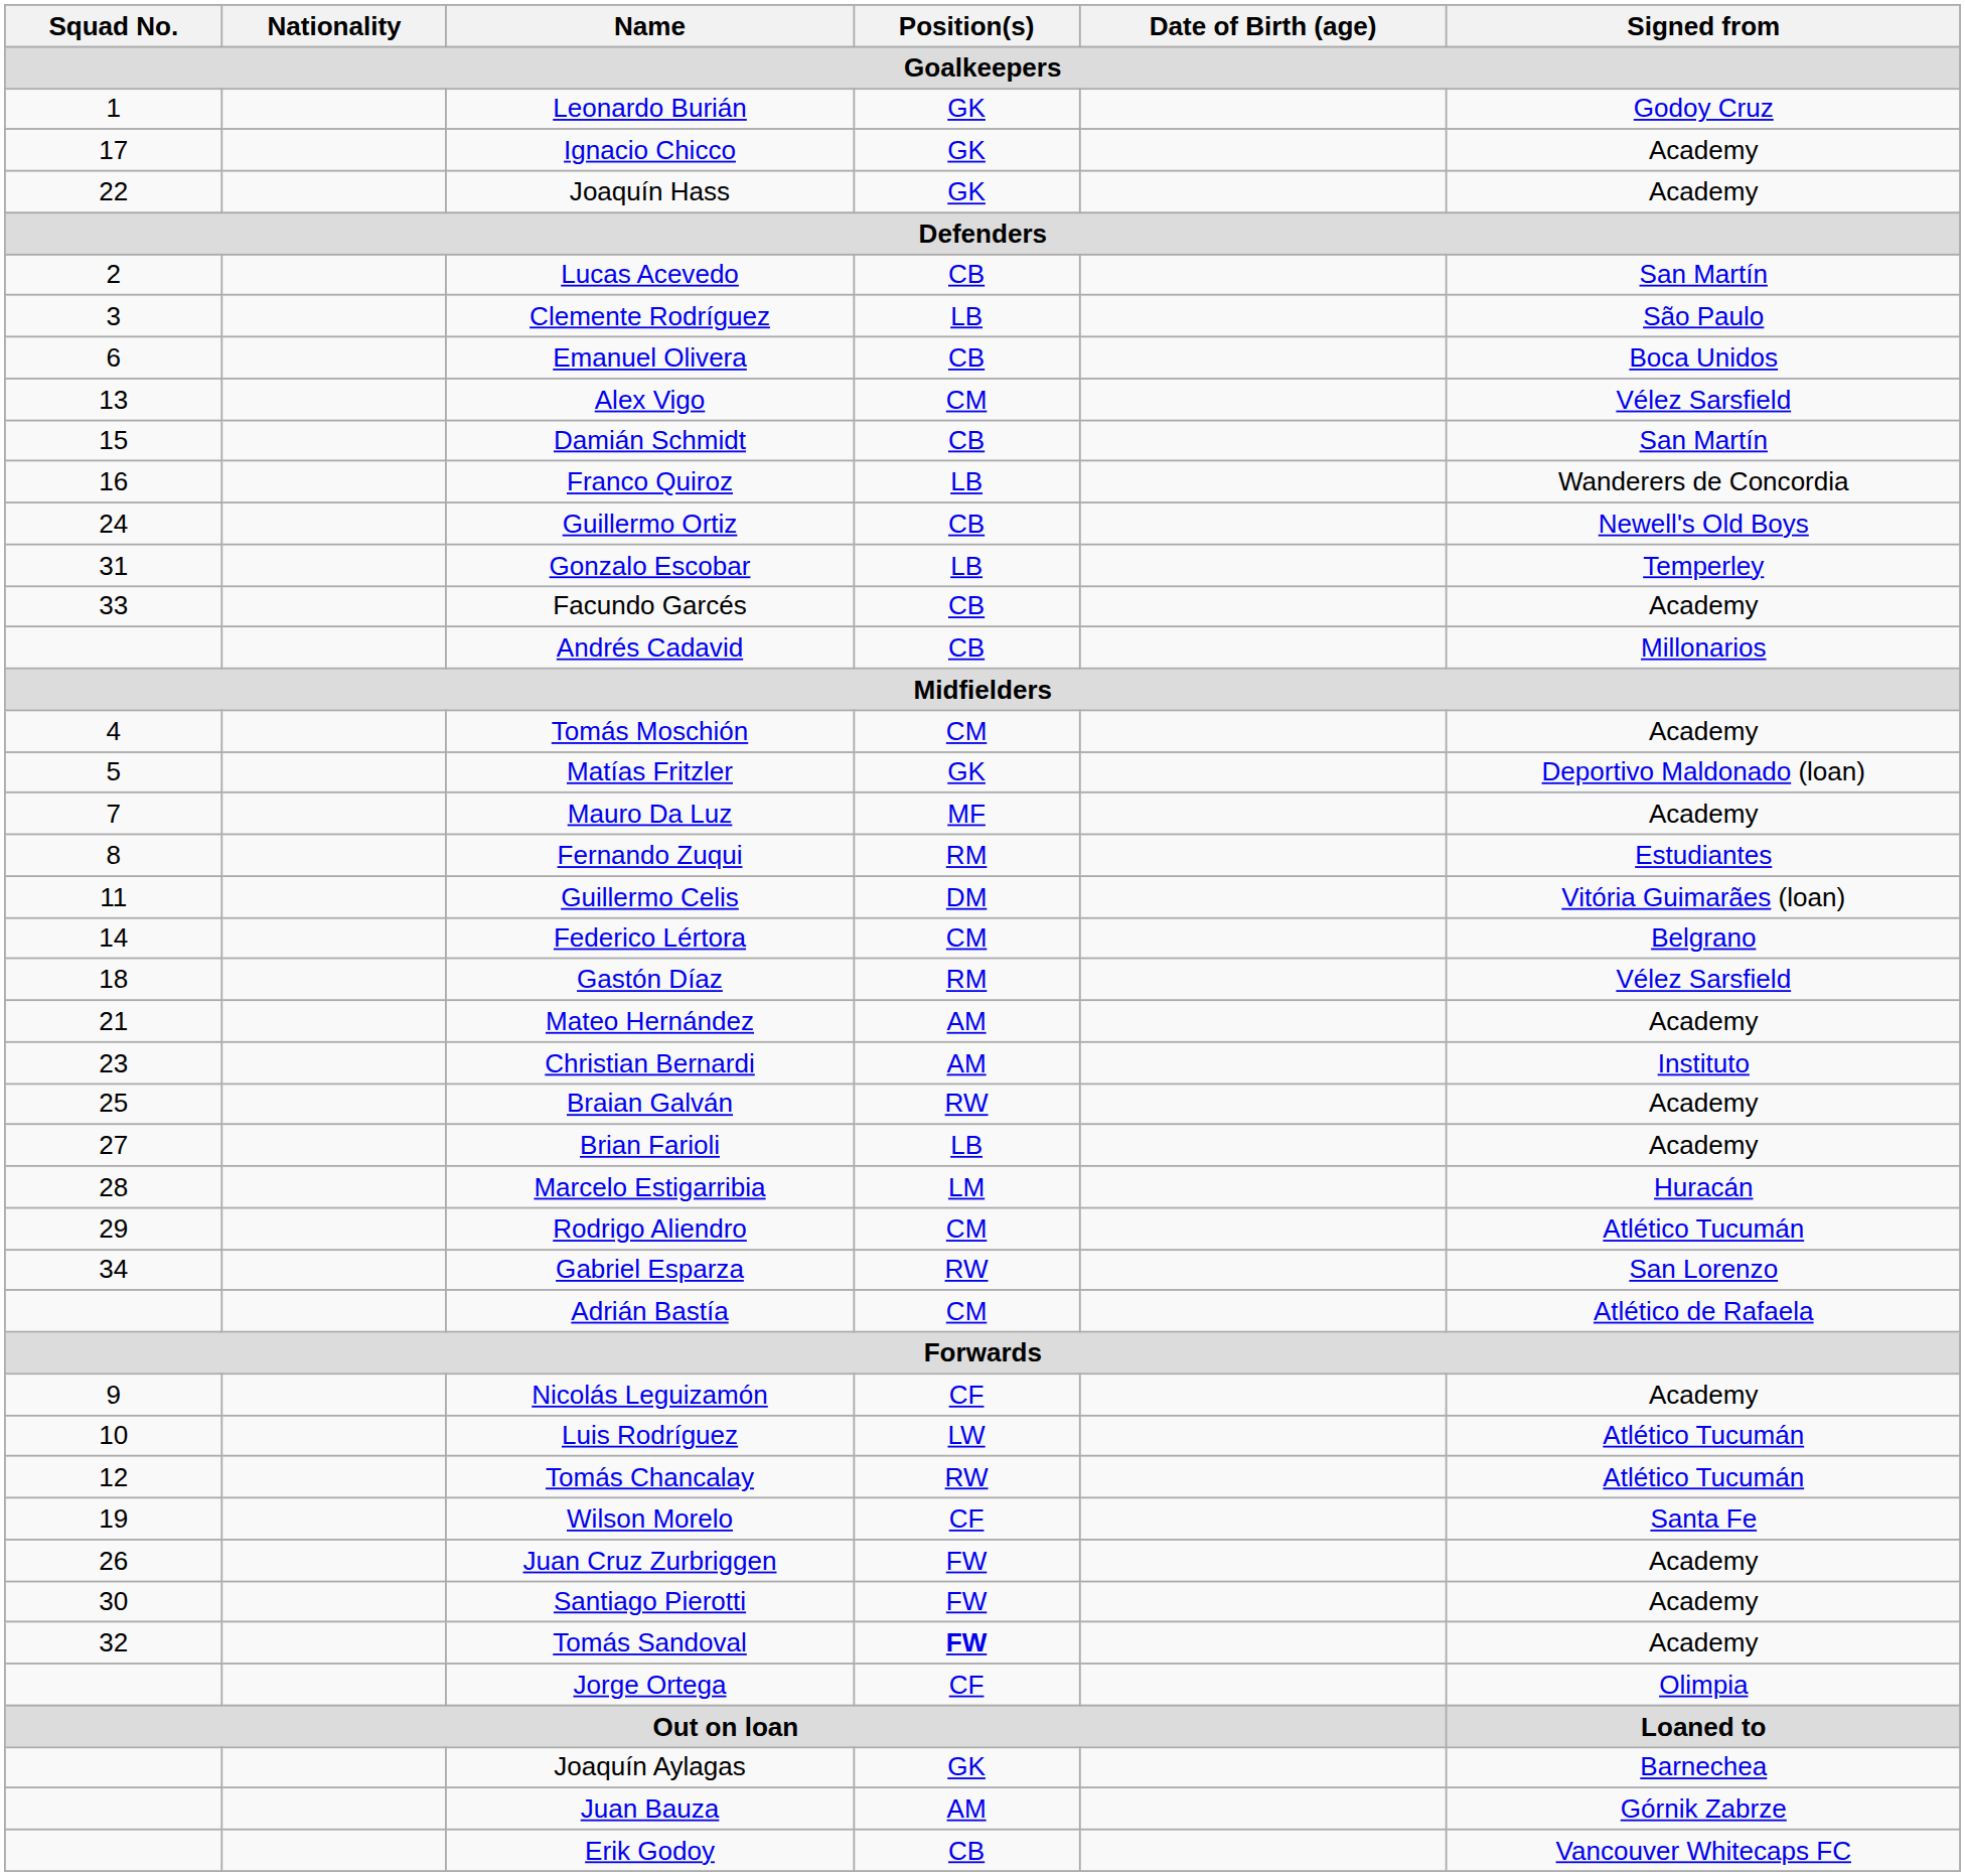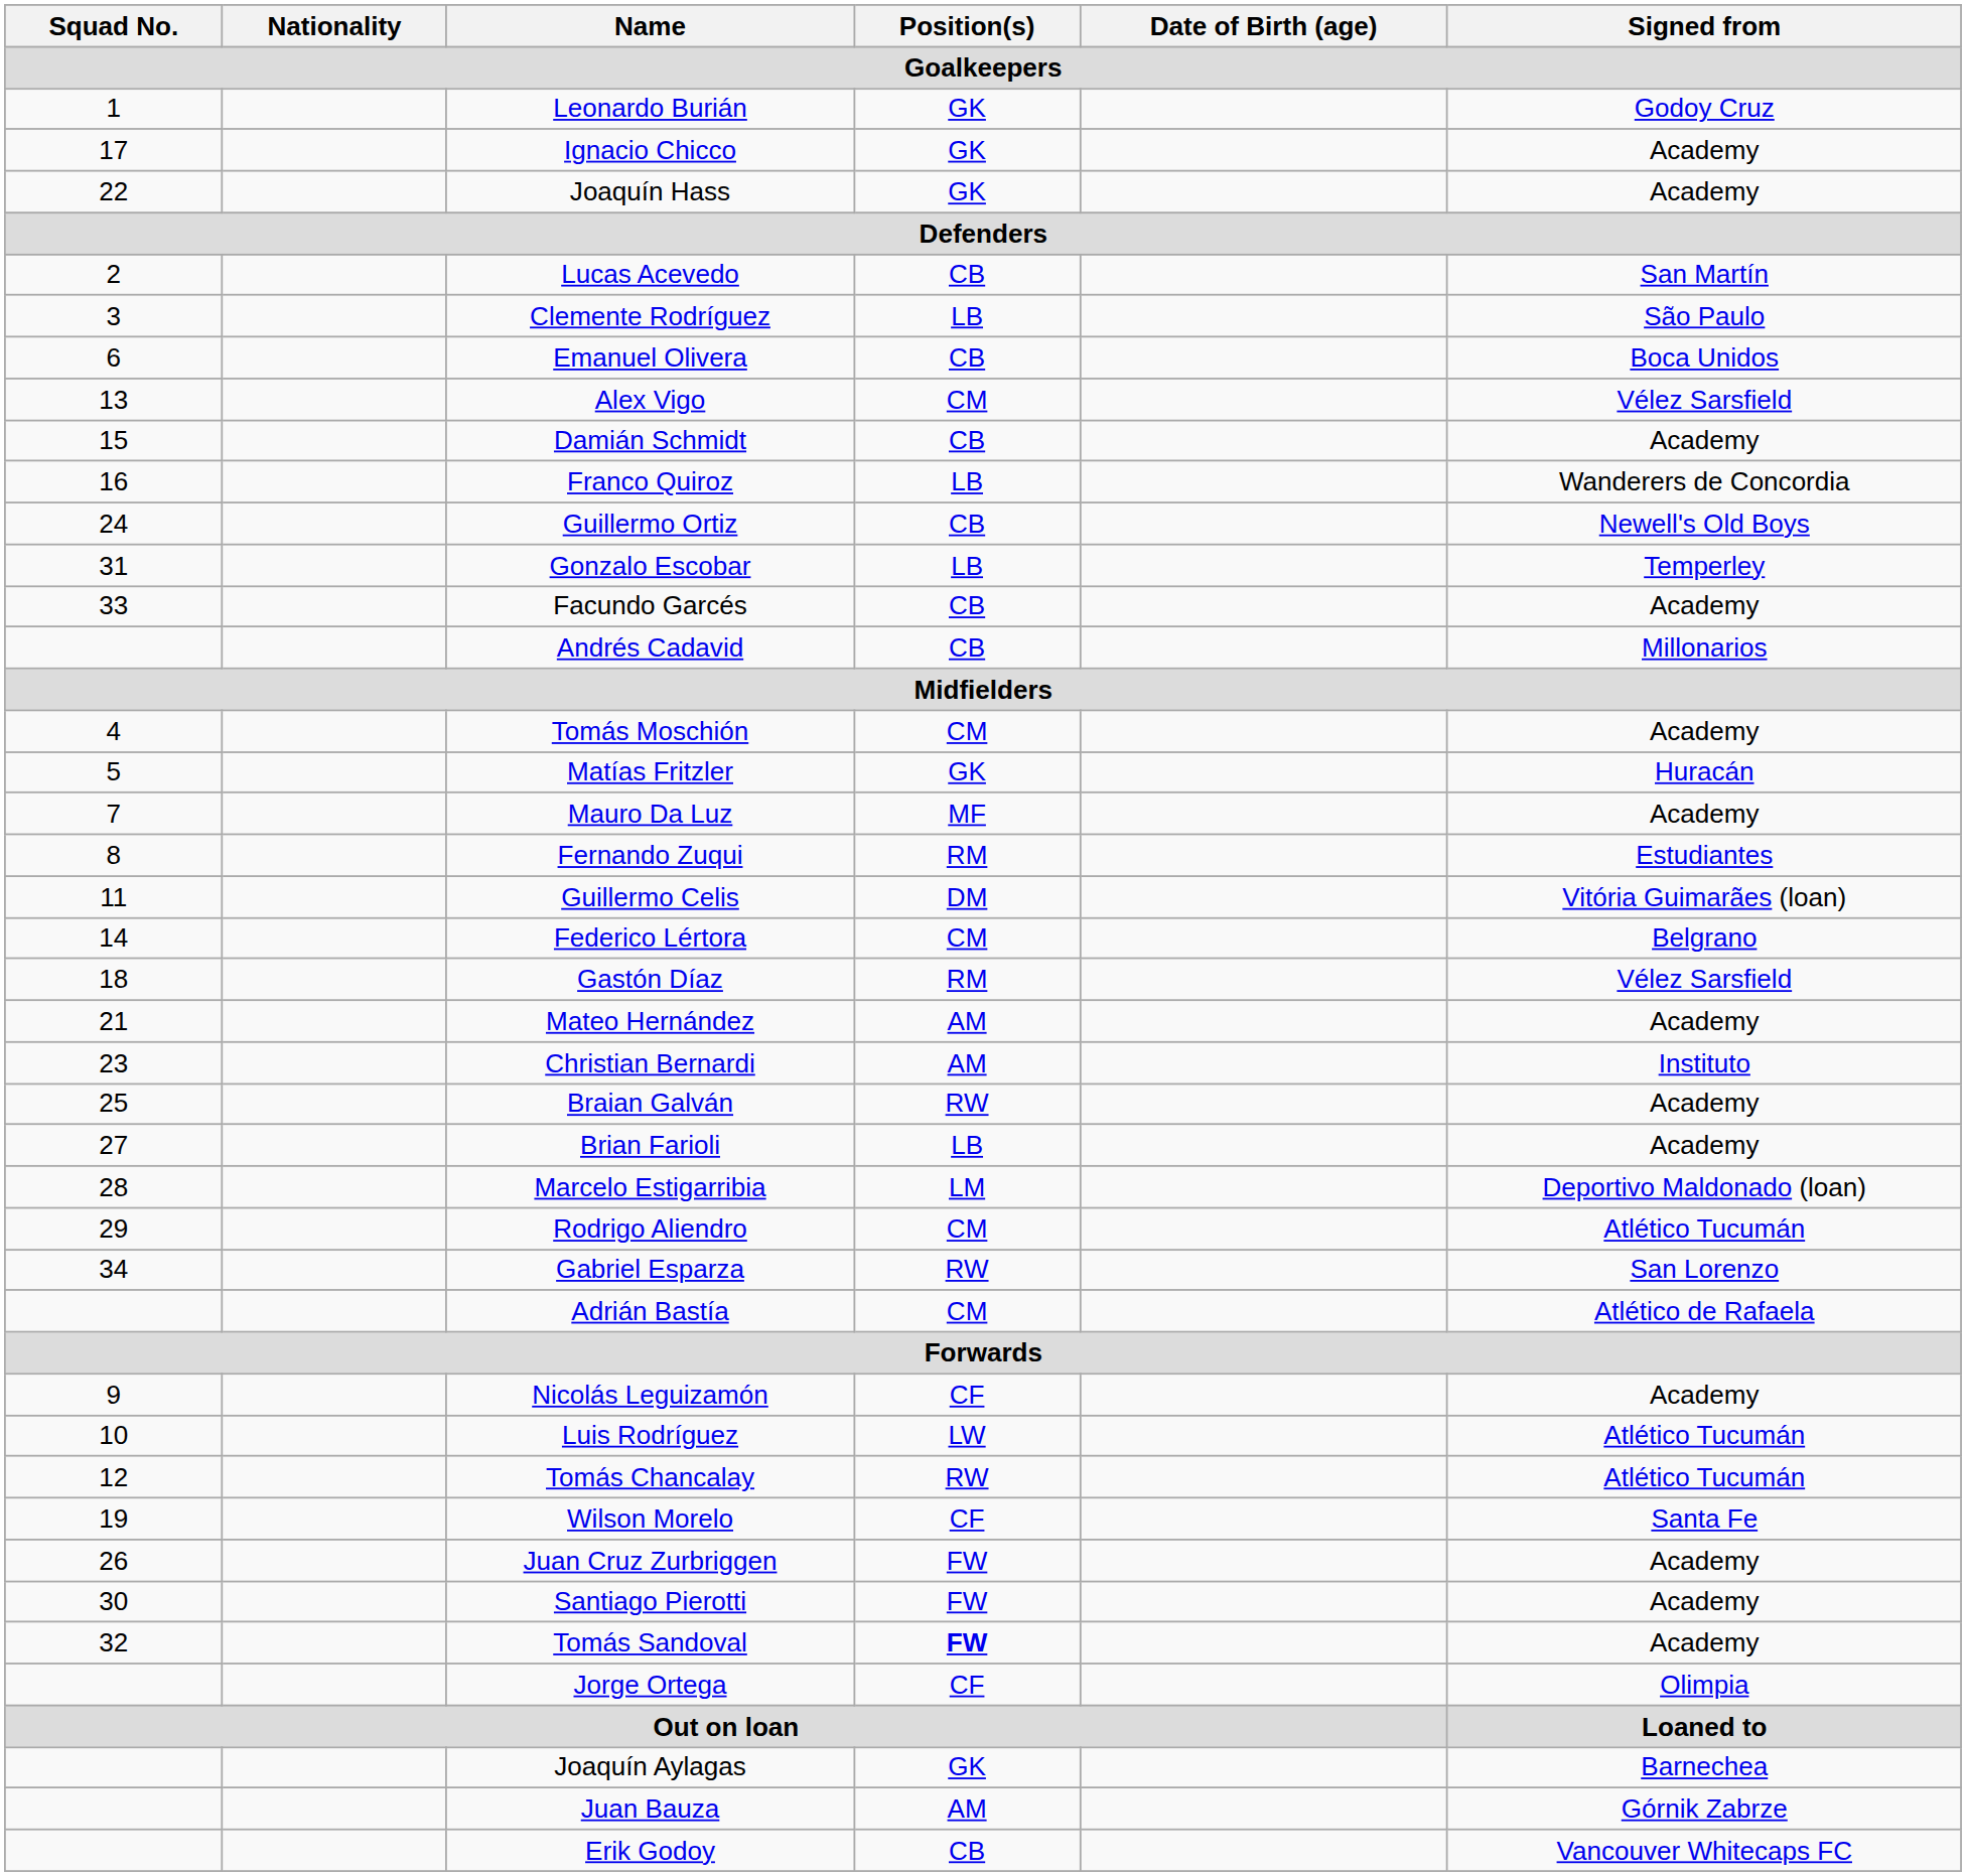Damián Schmidt | Signed from / Goalkeepers: San Martín -> Academy
Matías Fritzler | Signed from / Goalkeepers: Deportivo Maldonado (loan) -> Huracán
Marcelo Estigarribia | Signed from / Goalkeepers: Huracán -> Deportivo Maldonado (loan)
